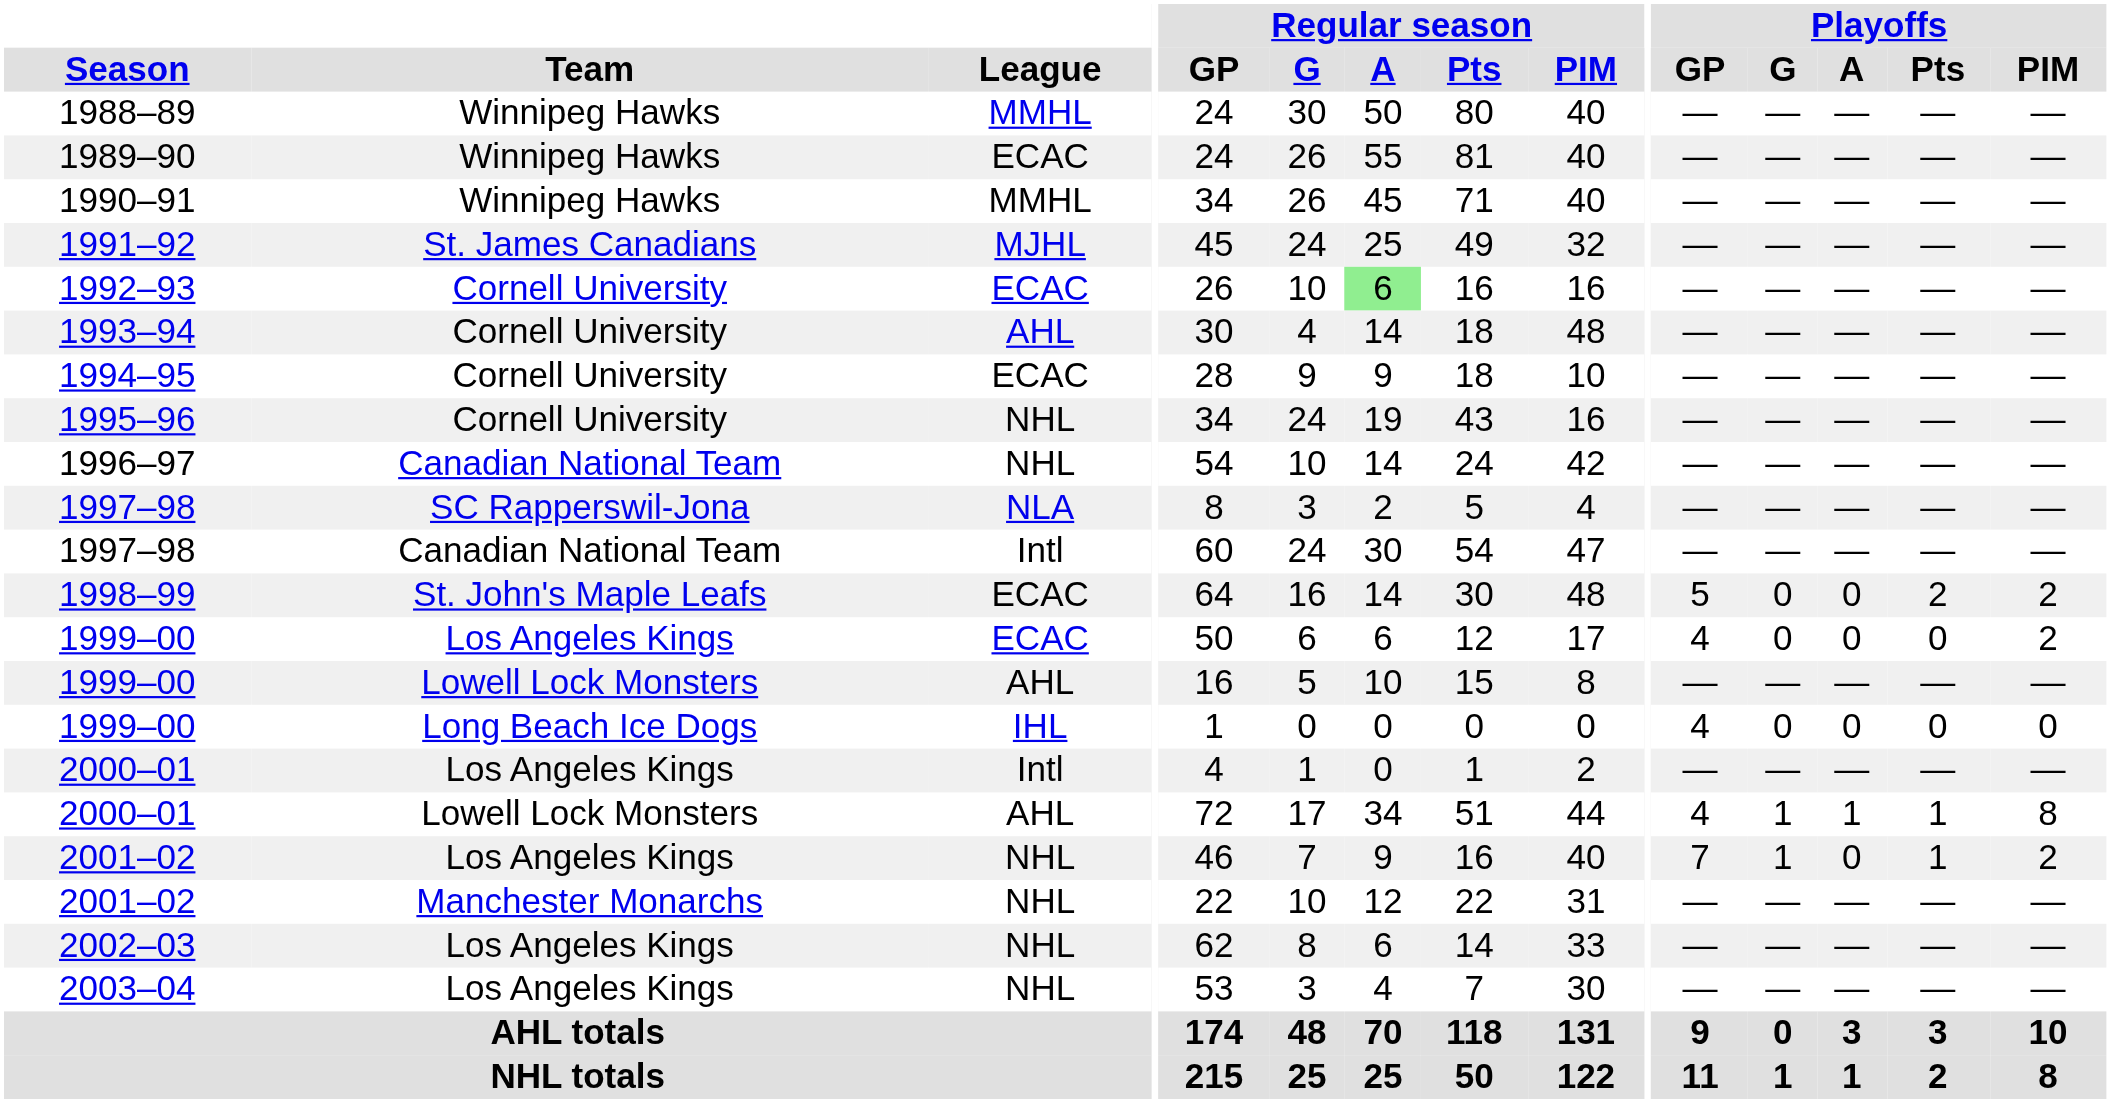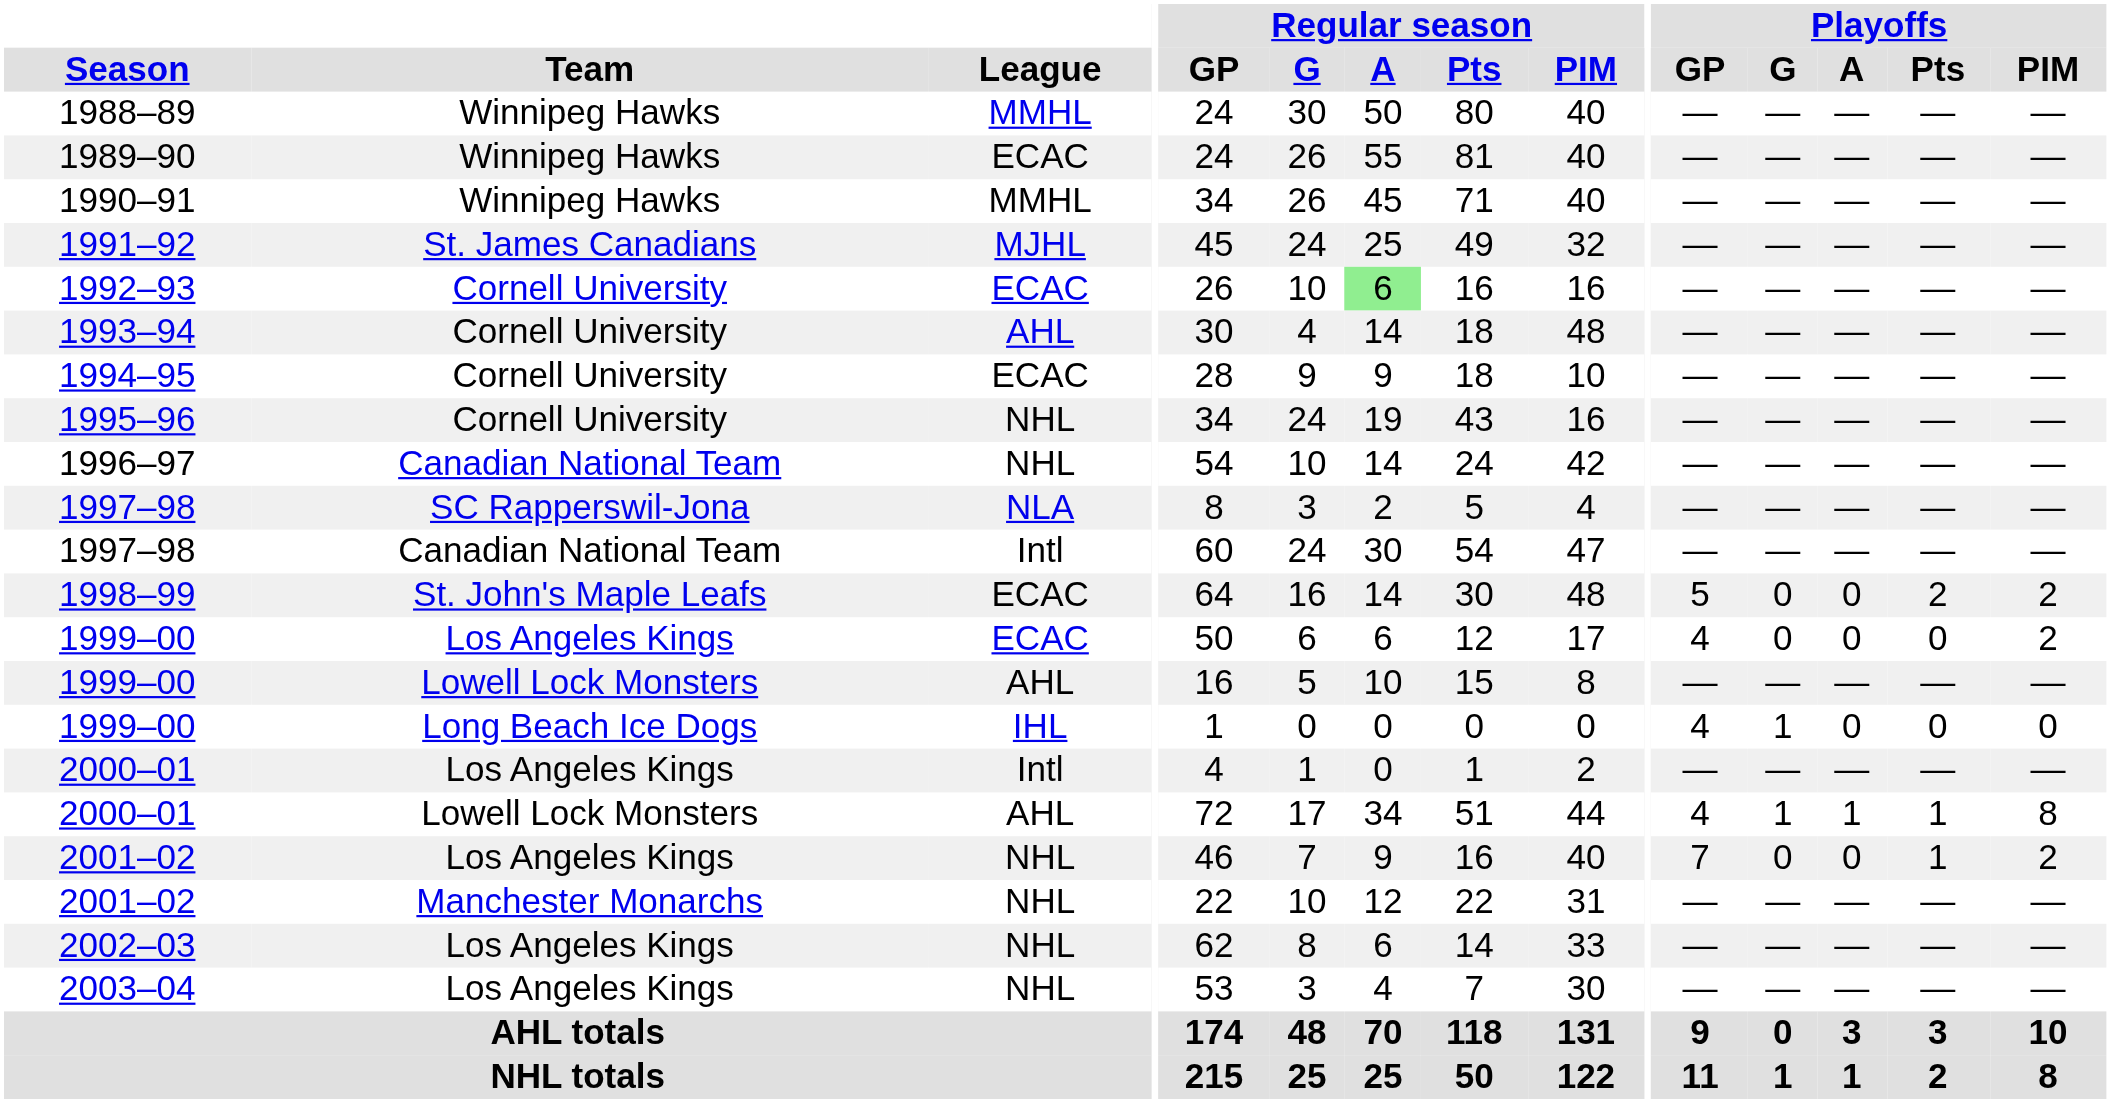1999–00 / Long Beach Ice Dogs | Playoffs / G: 0 -> 1
2001–02 / Los Angeles Kings | Playoffs / G: 1 -> 0
